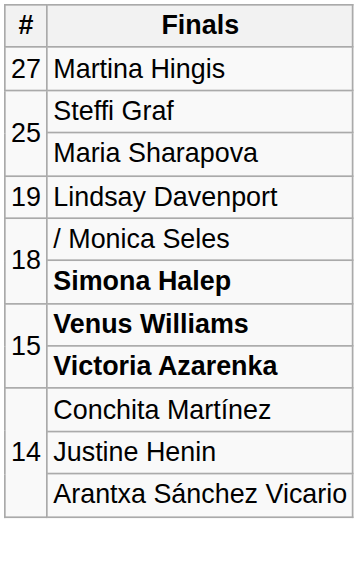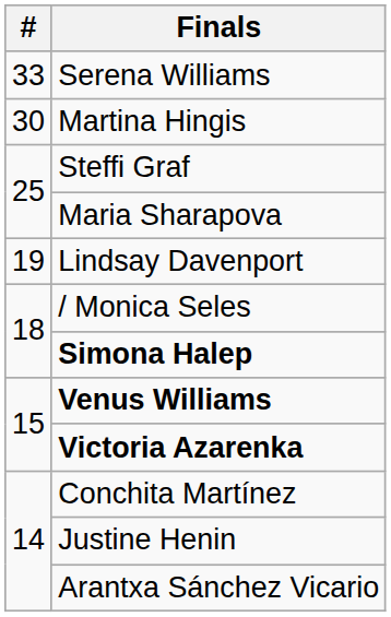+ row: 33 | Serena Williams
Martina Hingis | #: 27 -> 30
